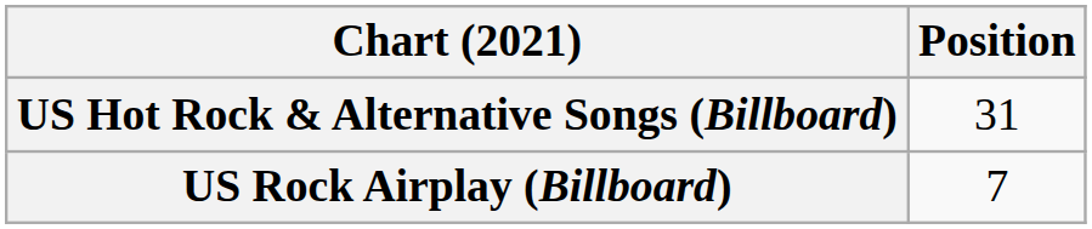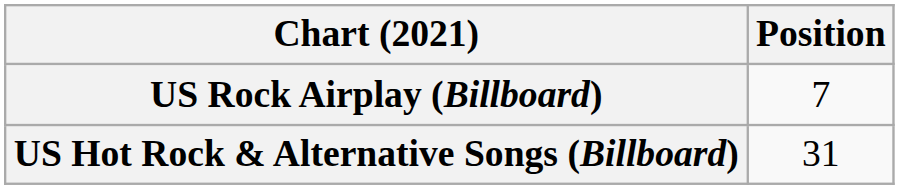rows swapped: US Hot Rock & Alternative Songs (Billboard) <-> US Rock Airplay (Billboard)
